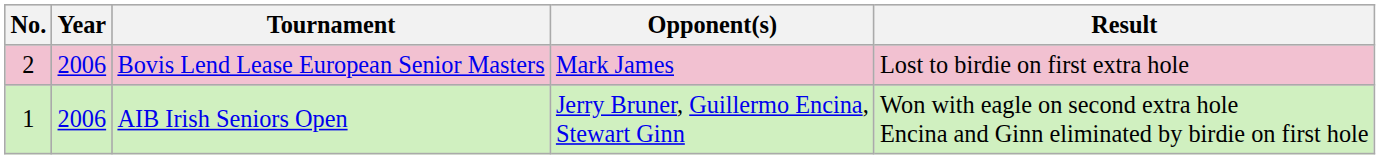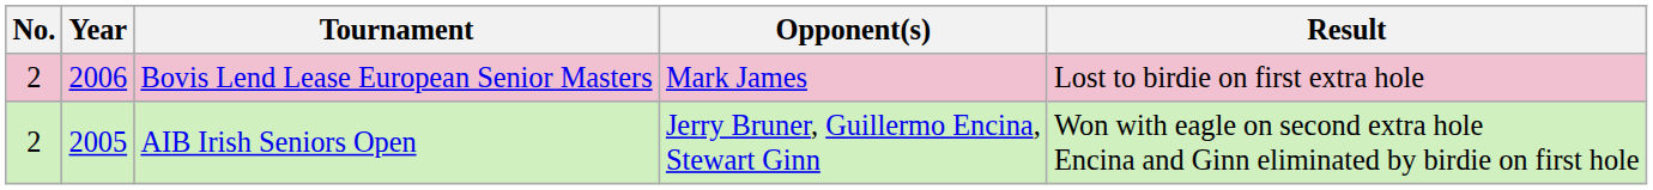AIB Irish Seniors Open | No.: 1 -> 2
AIB Irish Seniors Open | Year: 2006 -> 2005
